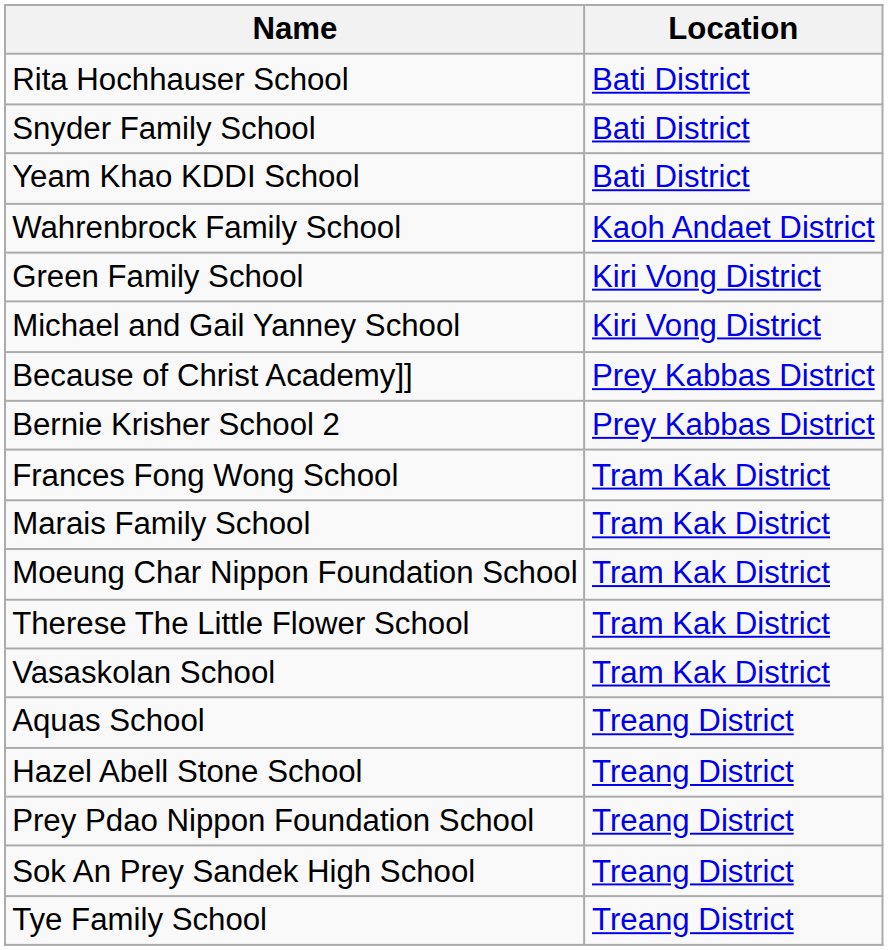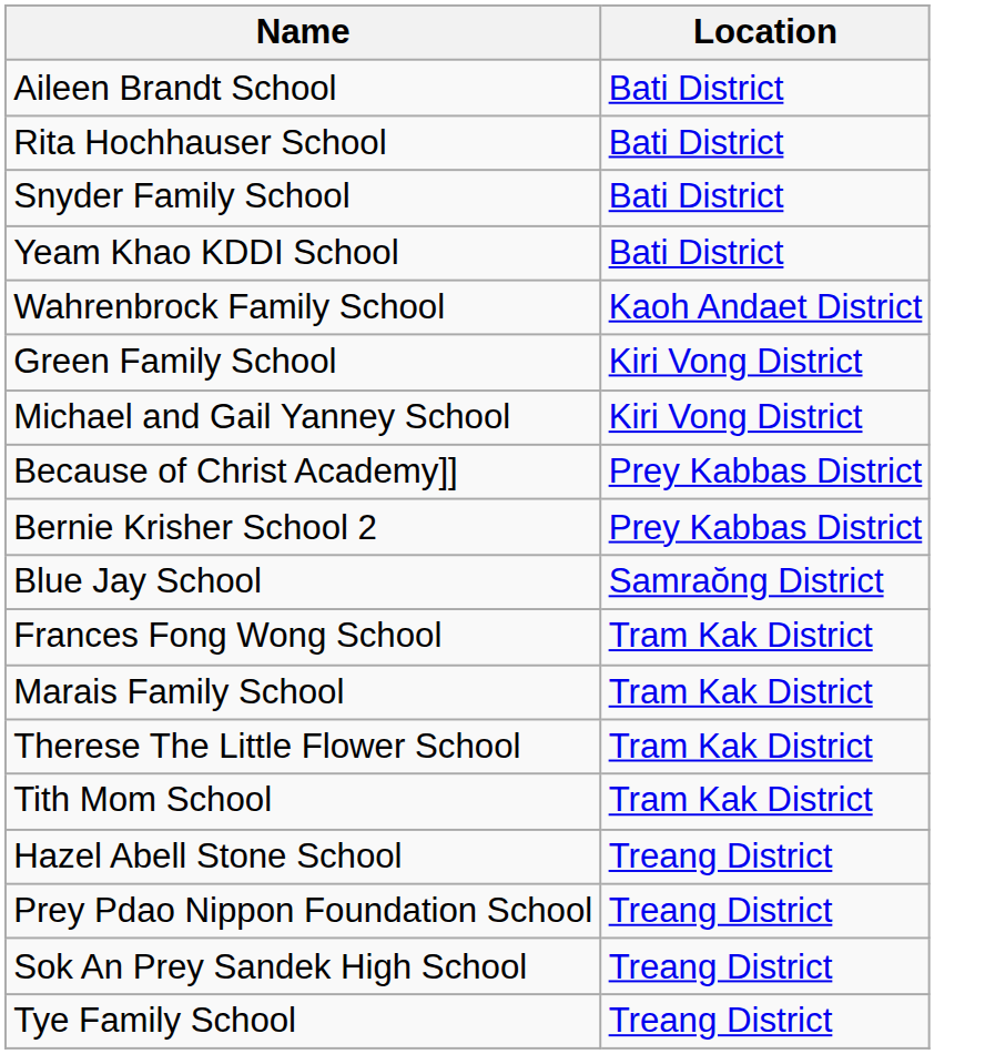+ row: Aileen Brandt School | Bati District
+ row: Blue Jay School | Samraŏng District
- row: Moeung Char Nippon Foundation School | Tram Kak District
+ row: Tith Mom School | Tram Kak District
- row: Vasaskolan School | Tram Kak District
- row: Aquas School | Treang District
